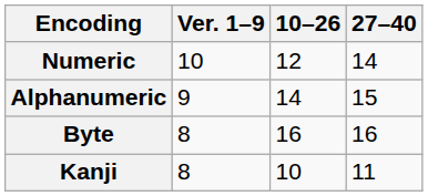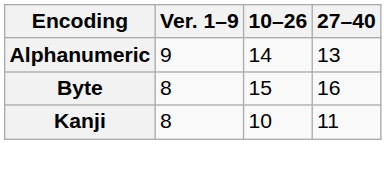- row: Numeric | 10 | 12 | 14
Alphanumeric | 27–40: 15 -> 13
Byte | 10–26: 16 -> 15
